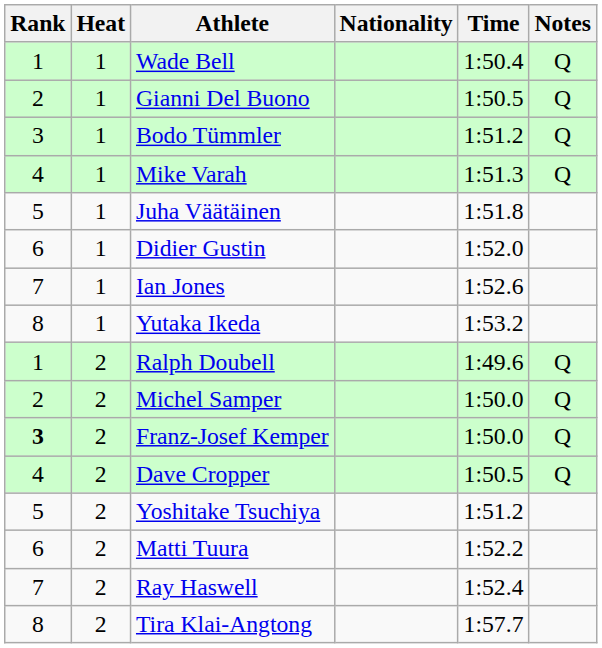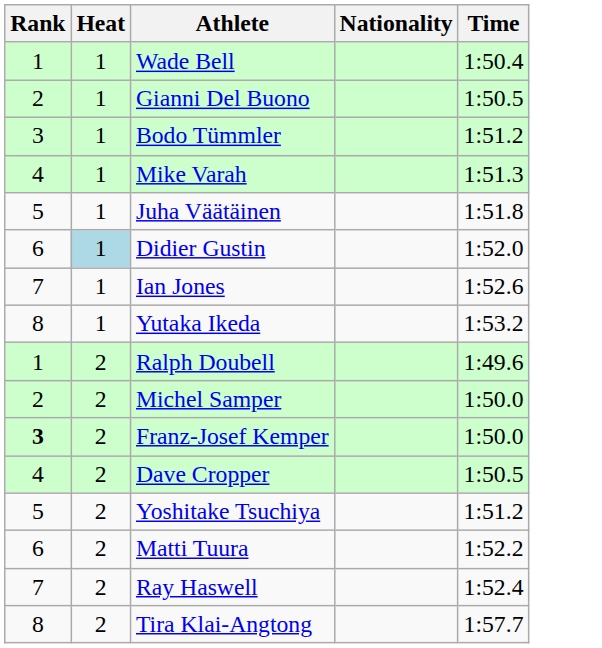- column: Notes | Q | Q | Q | Q | Q | Q | Q | Q
Didier Gustin | Heat: no background -> lightblue background
